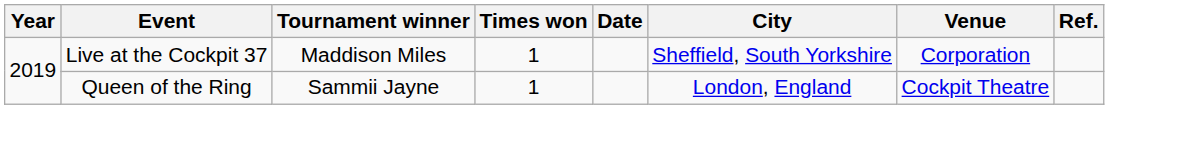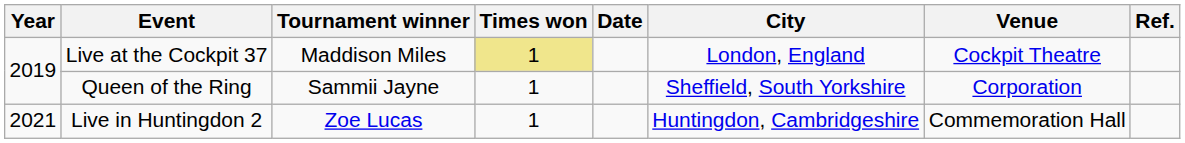Live at the Cockpit 37 | Times won: no background -> khaki background
Live at the Cockpit 37 | City: Sheffield, South Yorkshire -> London, England
Live at the Cockpit 37 | Venue: Corporation -> Cockpit Theatre
Queen of the Ring | City: London, England -> Sheffield, South Yorkshire
Queen of the Ring | Venue: Cockpit Theatre -> Corporation
+ row: 2021 | Live in Huntingdon 2 | Zoe Lucas | 1 | Huntingdon, Cambridgeshire | Commemoration Hall
